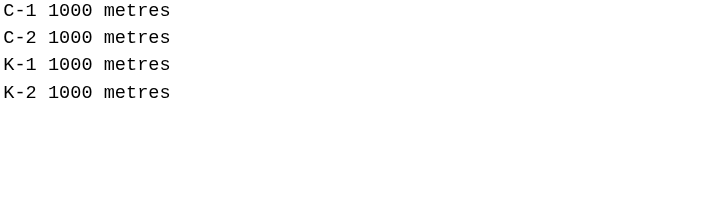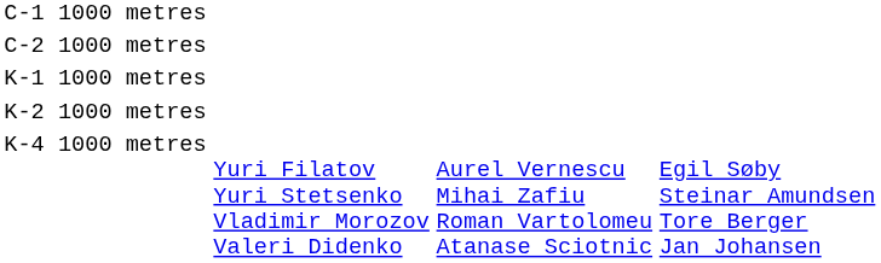+ row: K-4 1000 metres | Yuri Filatov Yuri Stetsenko Vladimir Morozov Valeri Didenko | Aurel Vernescu Mihai Zafiu Roman Vartolomeu Atanase Sciotnic | Egil Søby Steinar Amundsen Tore Berger Jan Johansen
